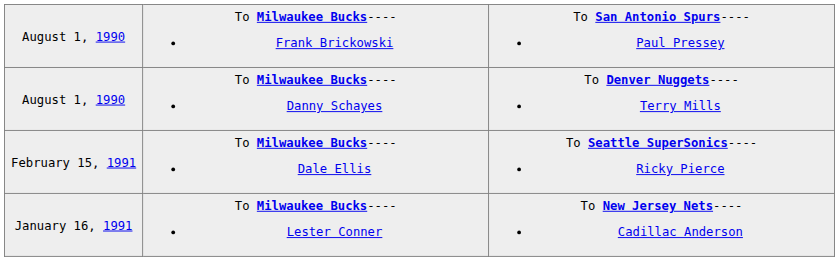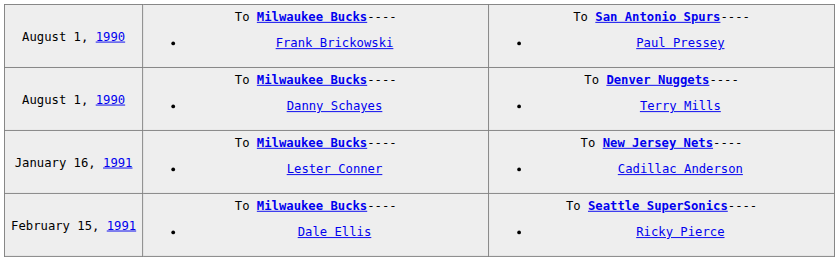rows swapped: January 16, 1991 <-> February 15, 1991
